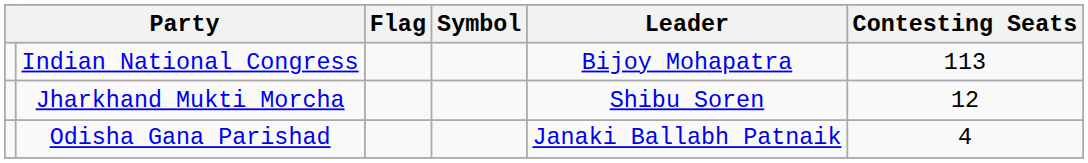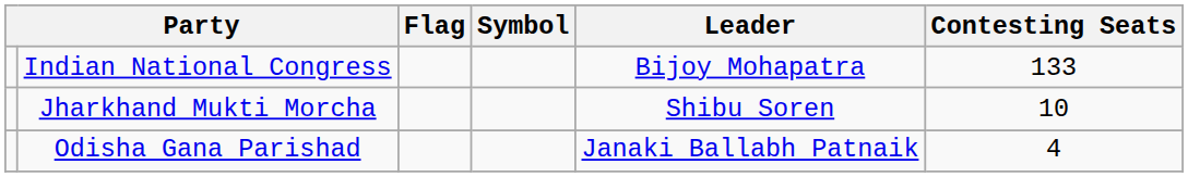Indian National Congress | Contesting Seats: 113 -> 133
Jharkhand Mukti Morcha | Contesting Seats: 12 -> 10
